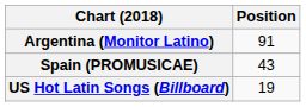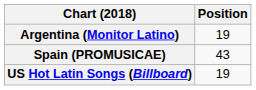Argentina (Monitor Latino) | Position: 91 -> 19
